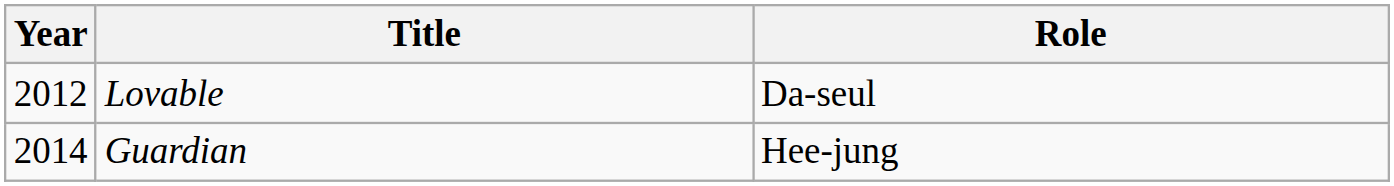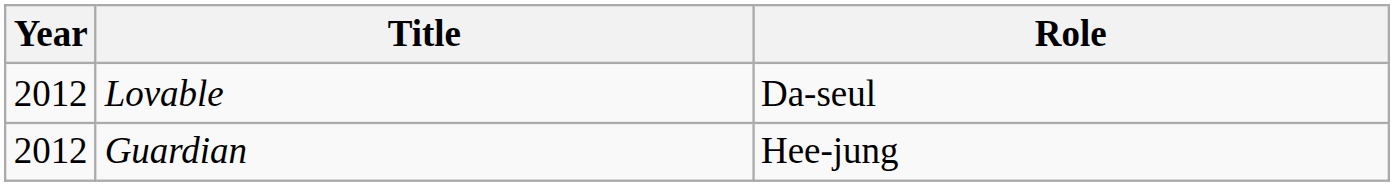Guardian | Year: 2014 -> 2012
